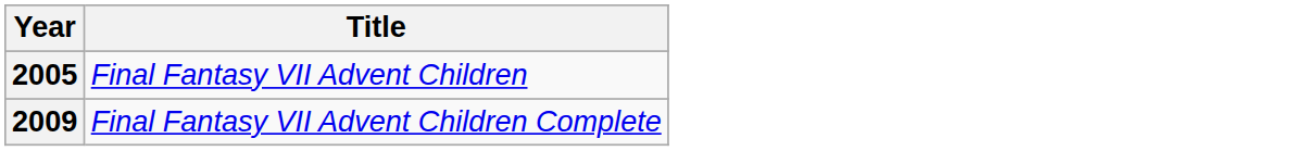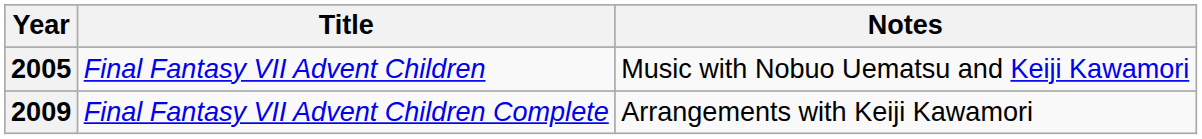+ column: Notes | Music with Nobuo Uematsu and Keiji Kawamori | Arrangements with Keiji Kawamori
